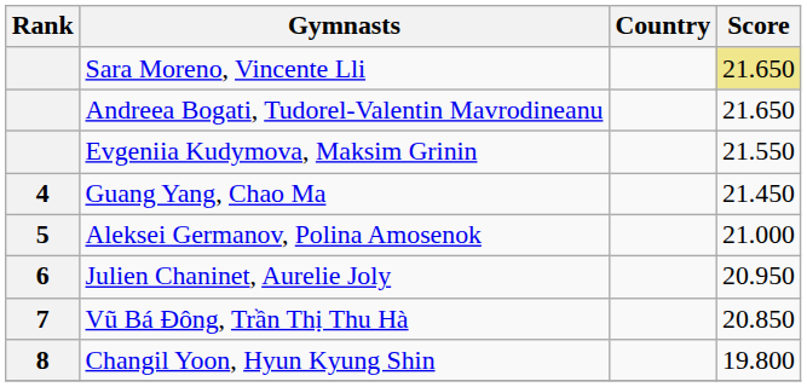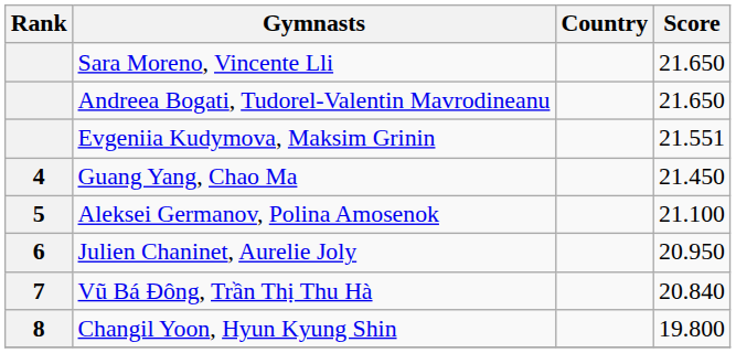Sara Moreno, Vincente Lli | Score: khaki background -> no background
Evgeniia Kudymova, Maksim Grinin | Score: 21.550 -> 21.551
Aleksei Germanov, Polina Amosenok | Score: 21.000 -> 21.100
Vũ Bá Đông, Trần Thị Thu Hà | Score: 20.850 -> 20.840
